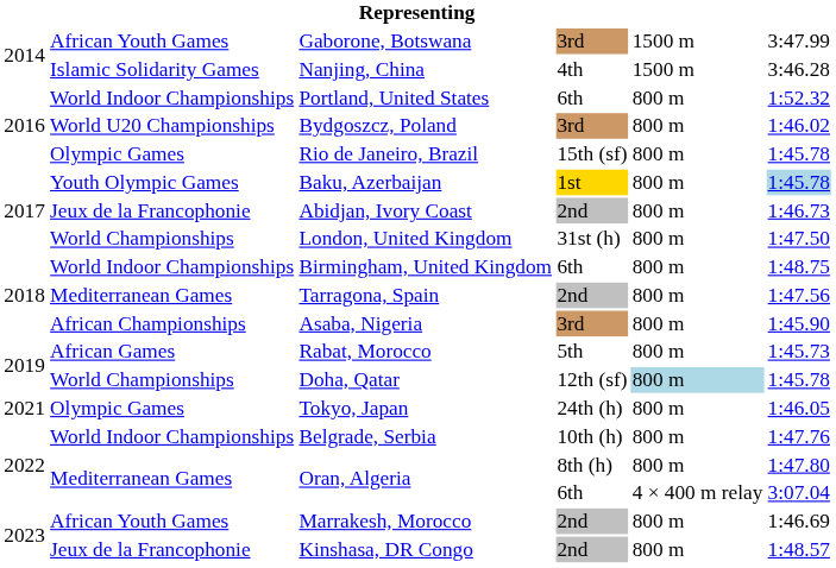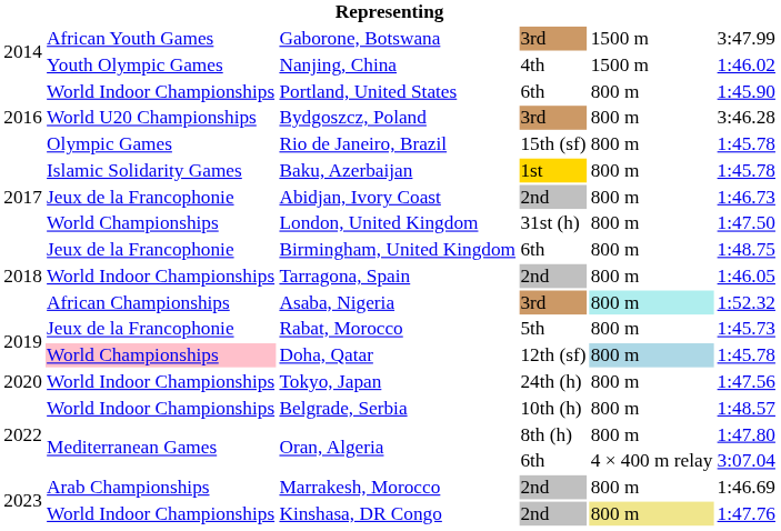Nanjing, China | column 2: Islamic Solidarity Games -> Youth Olympic Games
Nanjing, China | column 6: 3:46.28 -> 1:46.02
Portland, United States | column 6: 1:52.32 -> 1:45.90
Bydgoszcz, Poland | column 6: 1:46.02 -> 3:46.28
Baku, Azerbaijan | column 2: Youth Olympic Games -> Islamic Solidarity Games
Baku, Azerbaijan | column 6: lightblue background -> no background
Birmingham, United Kingdom | column 2: World Indoor Championships -> Jeux de la Francophonie
Tarragona, Spain | column 2: Mediterranean Games -> World Indoor Championships
Tarragona, Spain | column 6: 1:47.56 -> 1:46.05
Asaba, Nigeria | column 5: no background -> paleturquoise background
Asaba, Nigeria | column 6: 1:45.90 -> 1:52.32
Rabat, Morocco | column 2: African Games -> Jeux de la Francophonie
Doha, Qatar | column 2: no background -> pink background
Tokyo, Japan | column 1: 2021 -> 2020
Tokyo, Japan | column 2: Olympic Games -> World Indoor Championships
Tokyo, Japan | column 6: 1:46.05 -> 1:47.56
Belgrade, Serbia | column 6: 1:47.76 -> 1:48.57
Marrakesh, Morocco | column 2: African Youth Games -> Arab Championships
Kinshasa, DR Congo | column 2: Jeux de la Francophonie -> World Indoor Championships
Kinshasa, DR Congo | column 5: no background -> khaki background
Kinshasa, DR Congo | column 6: 1:48.57 -> 1:47.76
